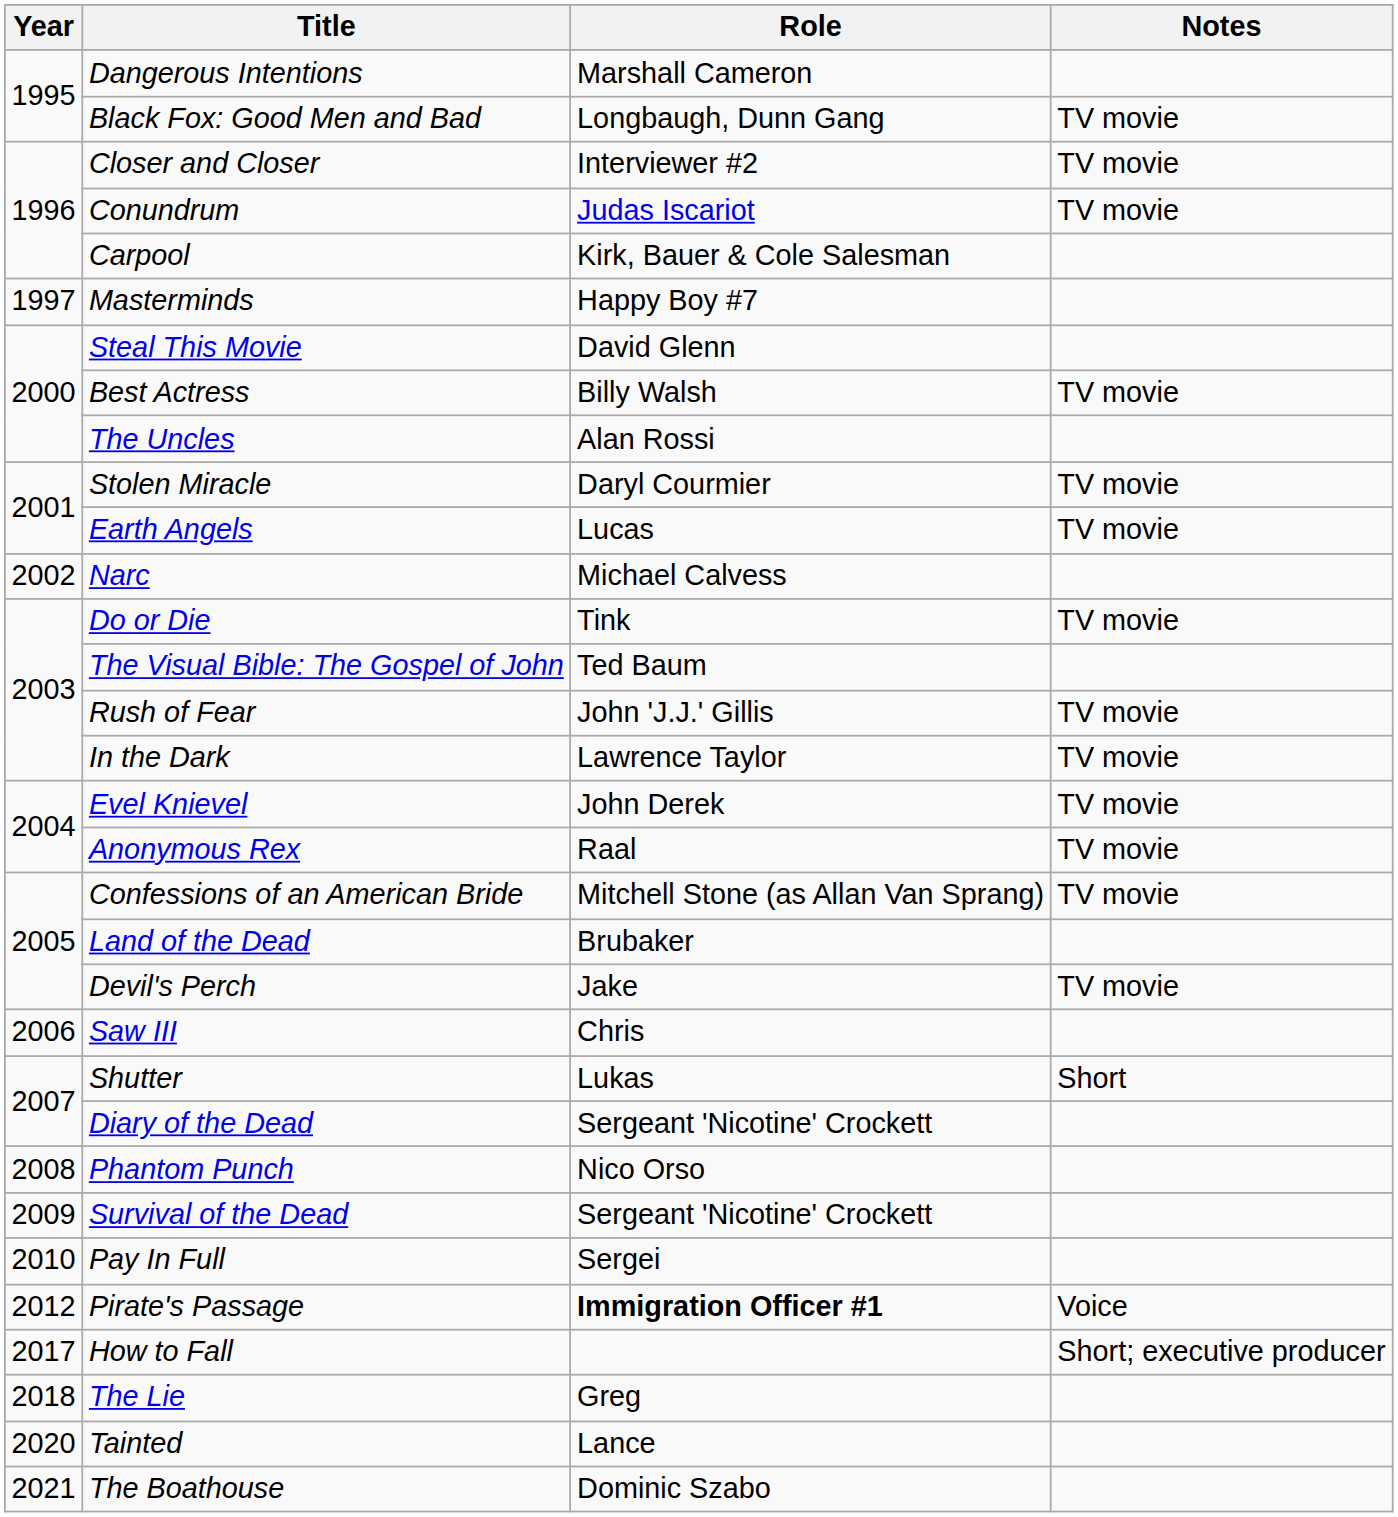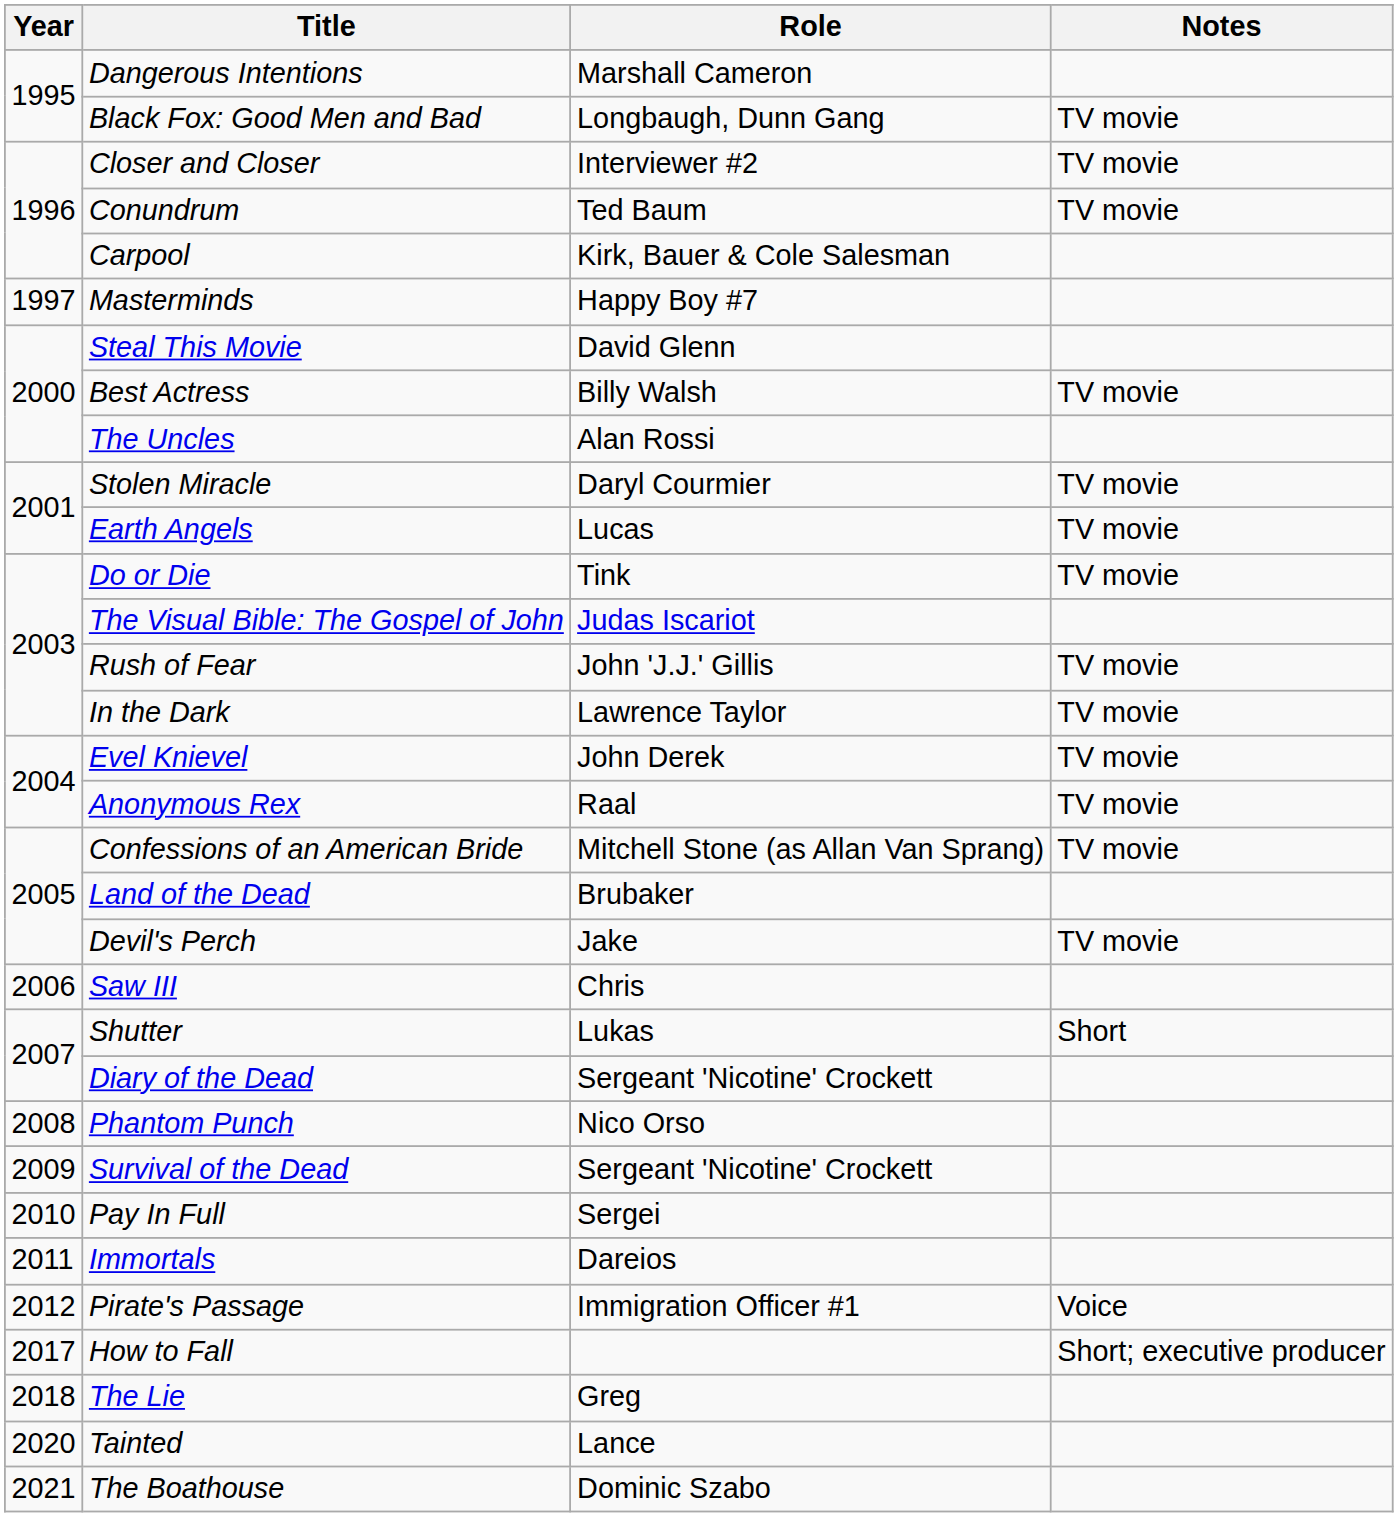Conundrum | Role: Judas Iscariot -> Ted Baum
- row: 2002 | Narc | Michael Calvess
The Visual Bible: The Gospel of John | Role: Ted Baum -> Judas Iscariot
+ row: 2011 | Immortals | Dareios
Pirate's Passage | Role: bold -> normal
